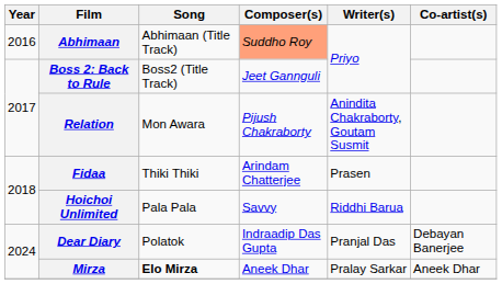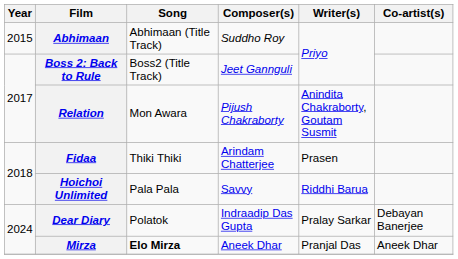Abhimaan | Year: 2016 -> 2015
Abhimaan | Composer(s): lightsalmon background -> no background
Dear Diary | Writer(s): Pranjal Das -> Pralay Sarkar
Mirza | Writer(s): Pralay Sarkar -> Pranjal Das
